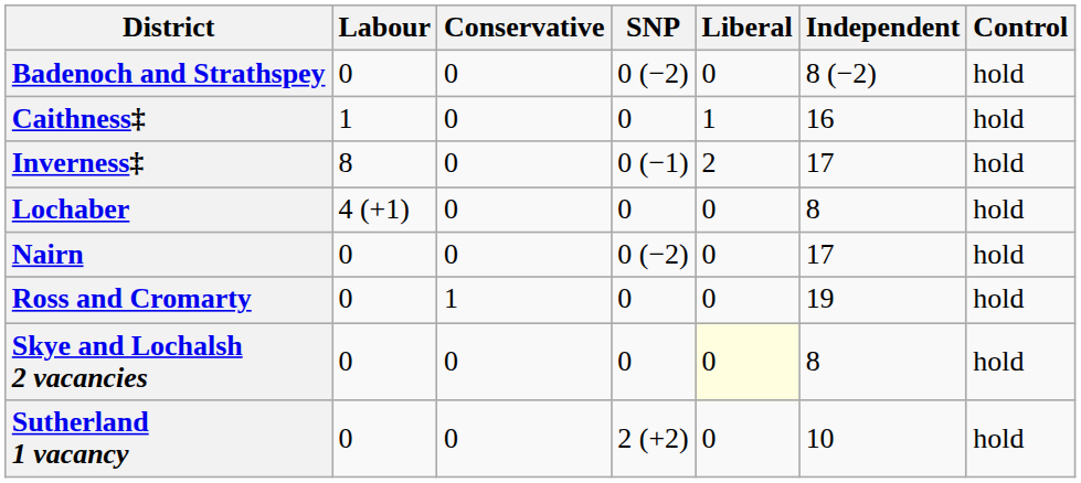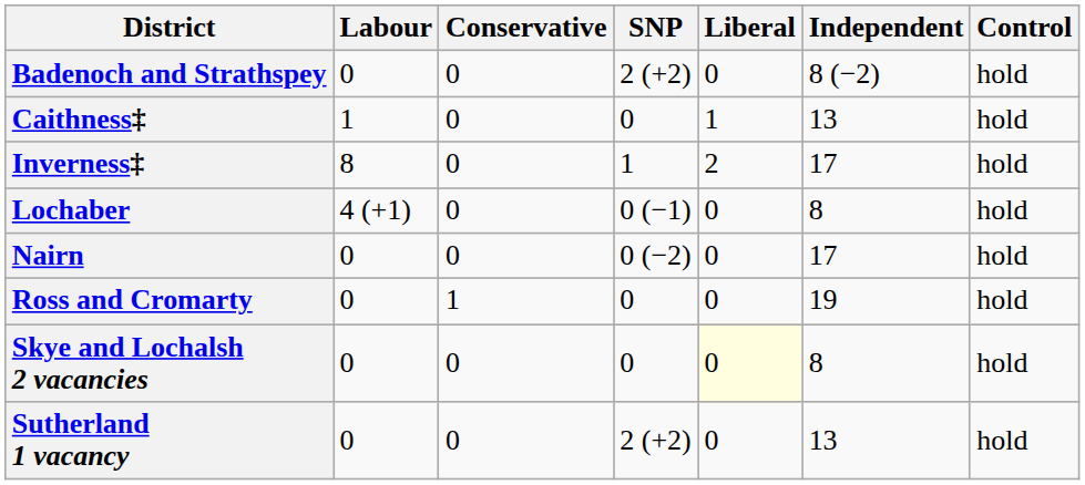Badenoch and Strathspey | SNP: 0 (−2) -> 2 (+2)
Caithness‡ | Independent: 16 -> 13
Inverness‡ | SNP: 0 (−1) -> 1
Lochaber | SNP: 0 -> 0 (−1)
Sutherland 1 vacancy | Independent: 10 -> 13
